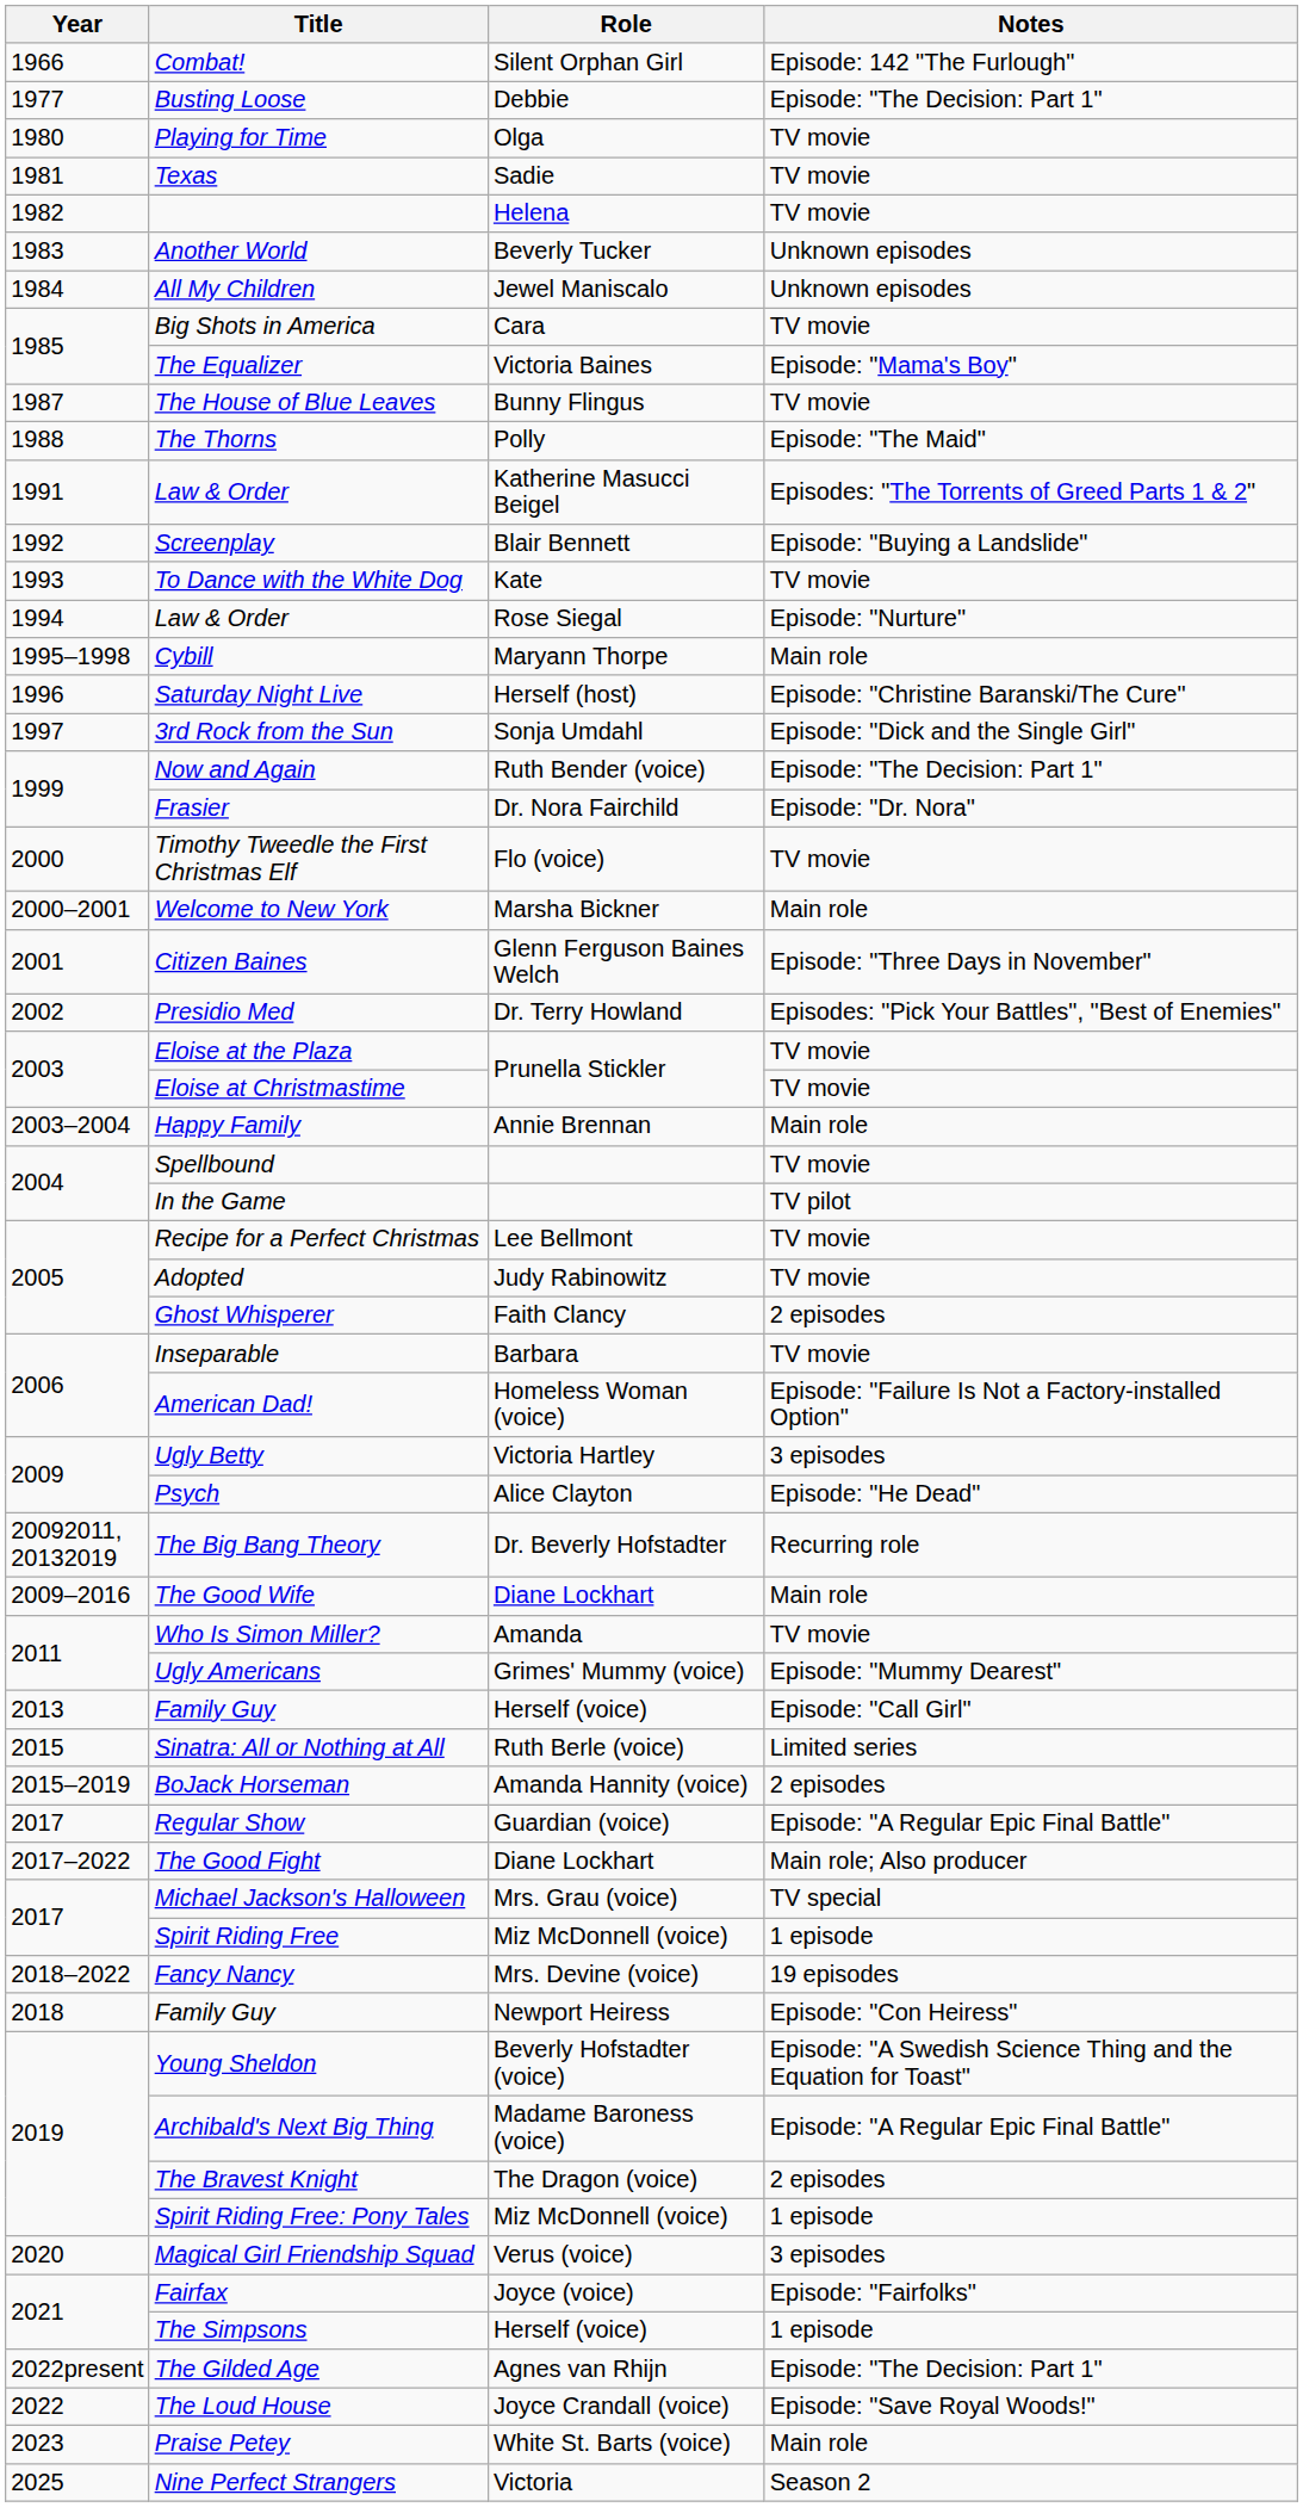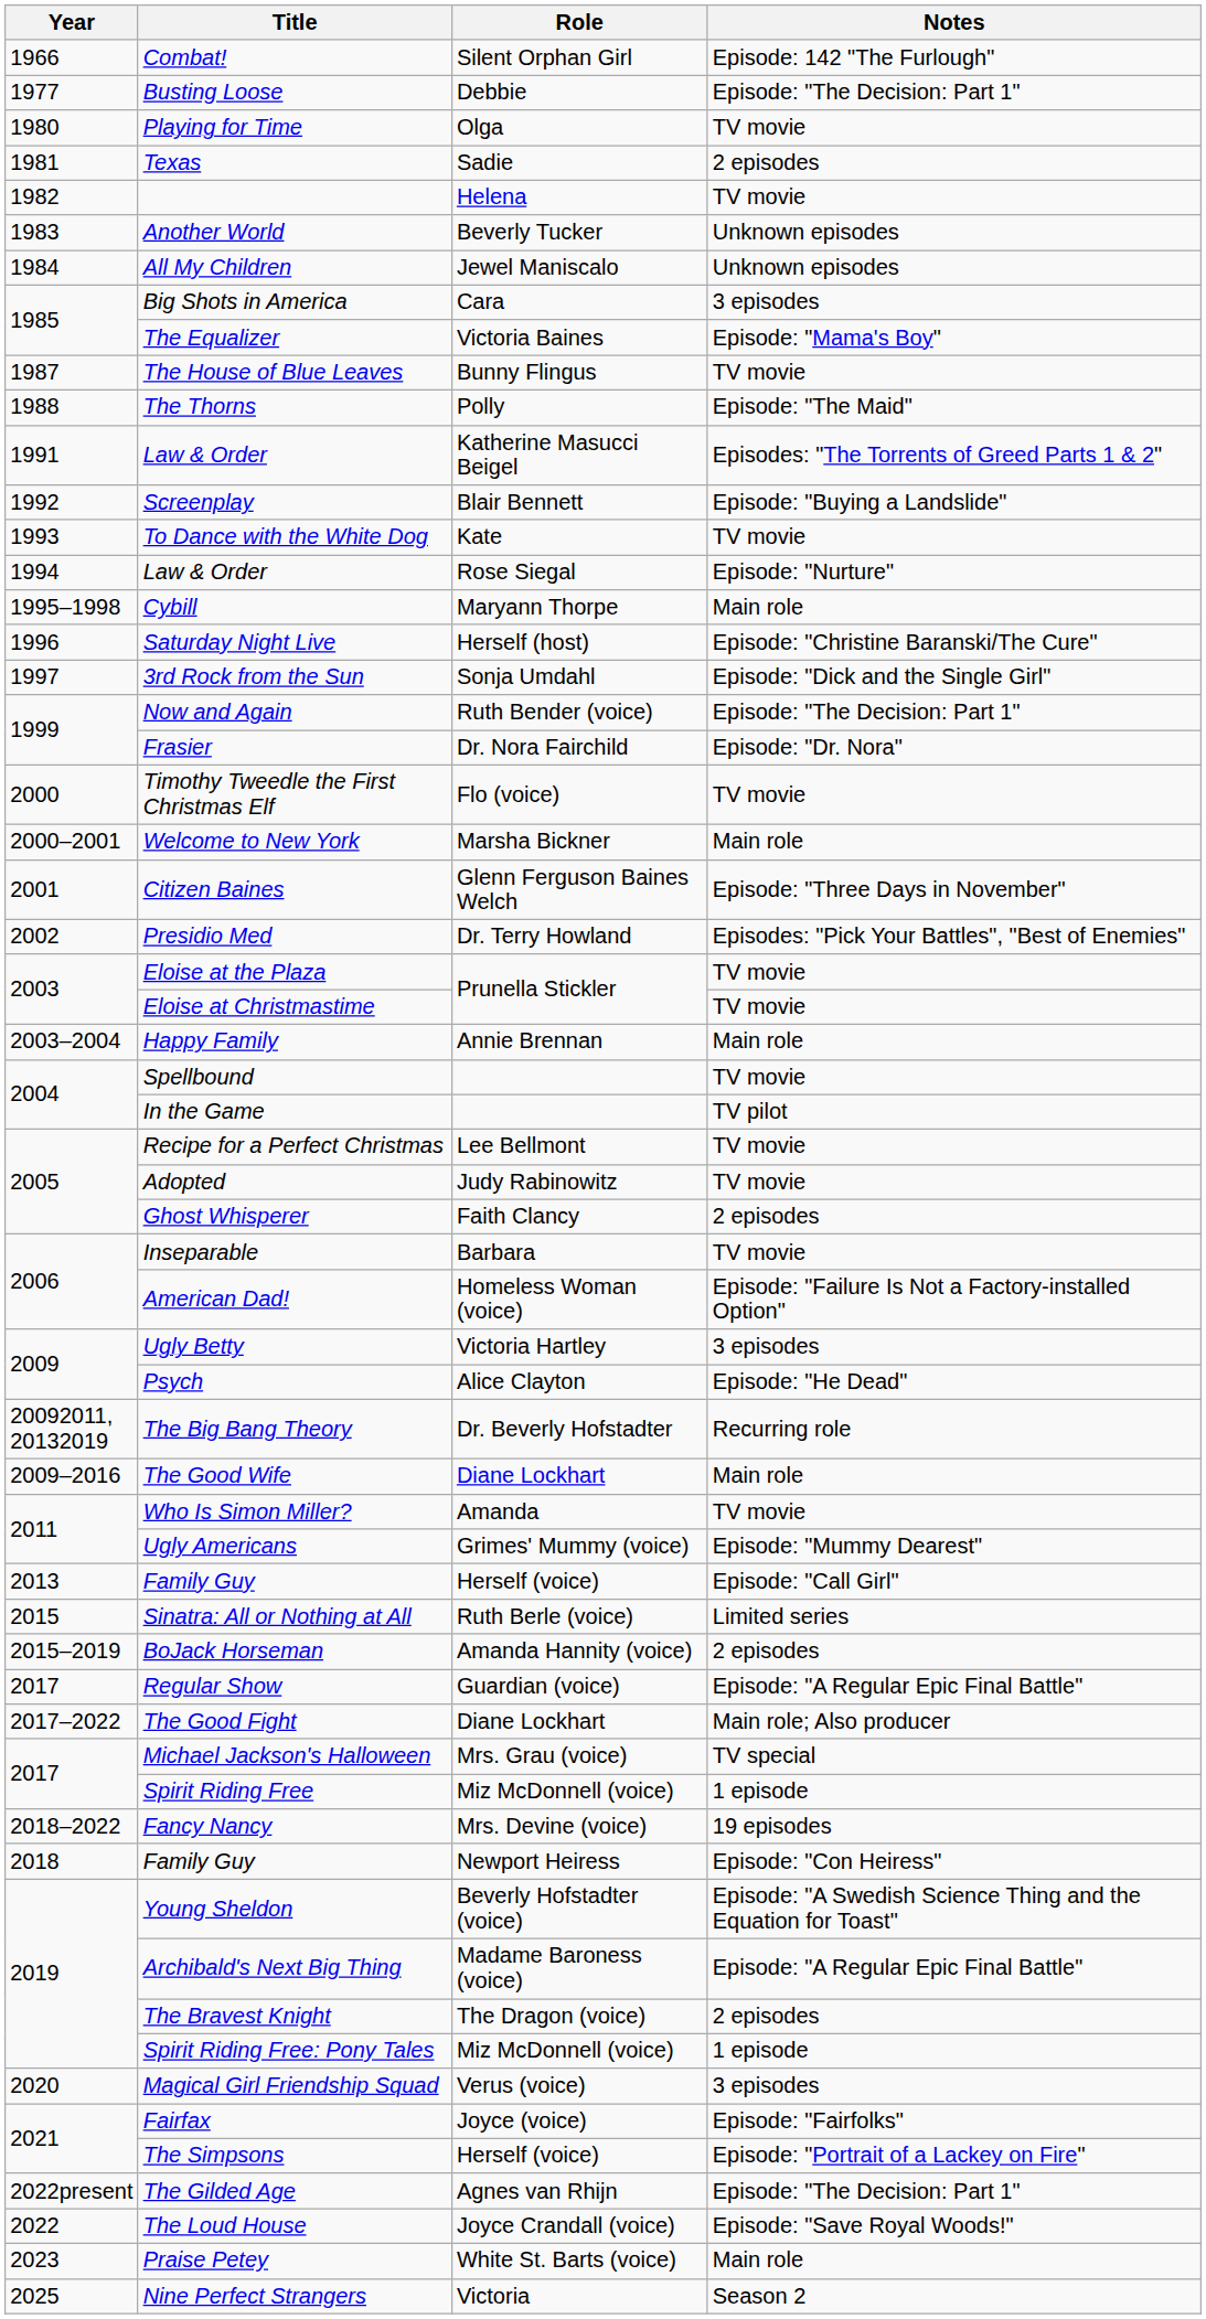Texas | Notes: TV movie -> 2 episodes
Big Shots in America | Notes: TV movie -> 3 episodes
The Simpsons | Notes: 1 episode -> Episode: "Portrait of a Lackey on Fire"
